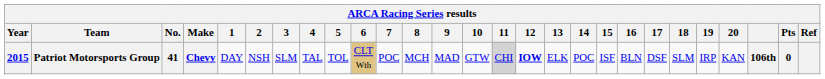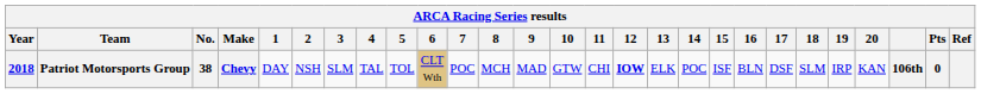Patriot Motorsports Group | Year: 2015 -> 2018
Patriot Motorsports Group | No.: 41 -> 38
Patriot Motorsports Group | 11: lightgrey background -> no background
